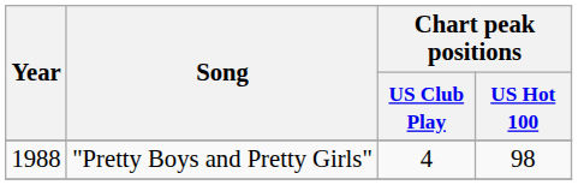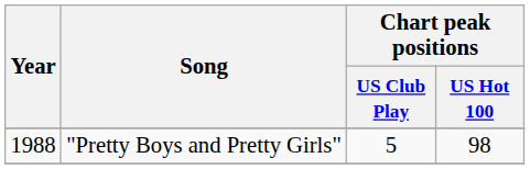"Pretty Boys and Pretty Girls" | Chart peak positions / US Club Play: 4 -> 5
